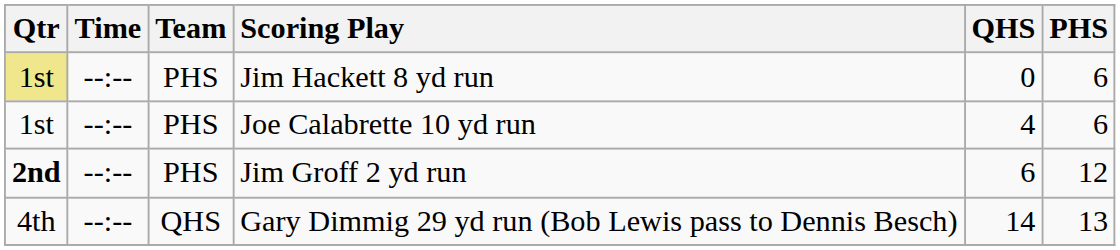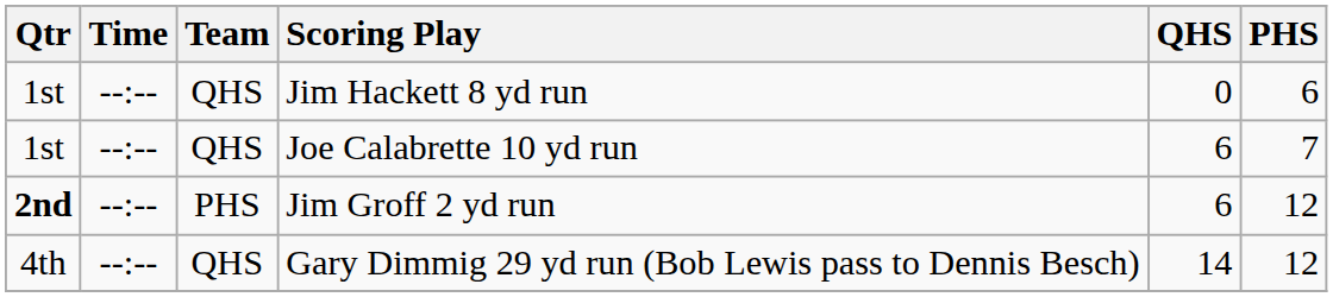Jim Hackett 8 yd run | Qtr: khaki background -> no background
Jim Hackett 8 yd run | Team: PHS -> QHS
Joe Calabrette 10 yd run | Team: PHS -> QHS
Joe Calabrette 10 yd run | QHS: 4 -> 6
Joe Calabrette 10 yd run | PHS: 6 -> 7
Gary Dimmig 29 yd run (Bob Lewis pass to Dennis Besch) | PHS: 13 -> 12
